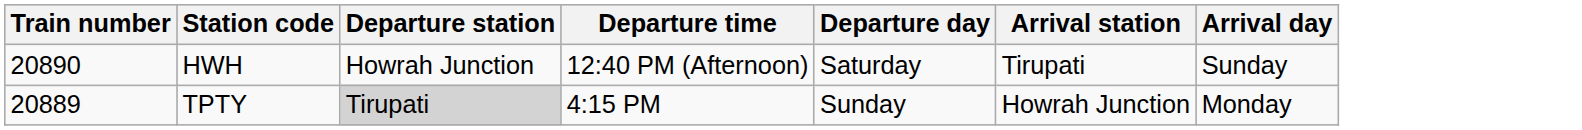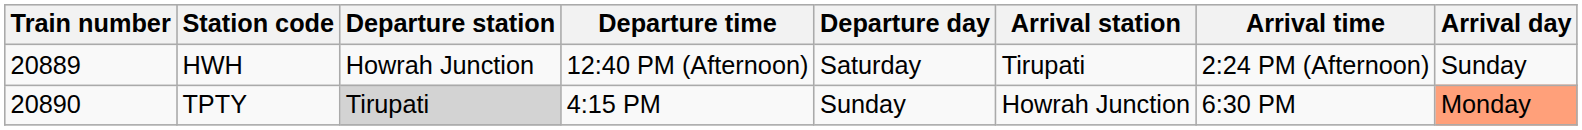+ column: Arrival time | 2:24 PM (Afternoon) | 6:30 PM
HWH | Train number: 20890 -> 20889
TPTY | Train number: 20889 -> 20890
TPTY | Arrival day: no background -> lightsalmon background
